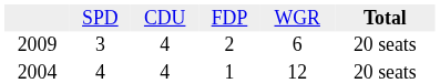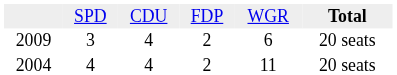2004 | column 4: 1 -> 2
2004 | column 5: 12 -> 11
